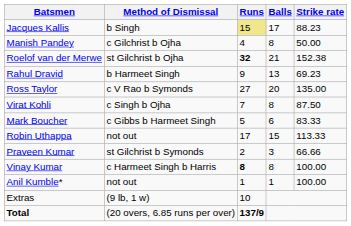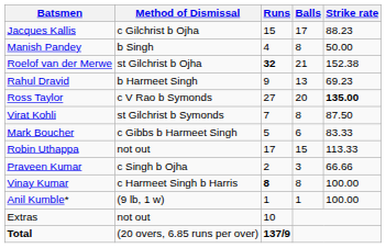Jacques Kallis | Method of Dismissal: b Singh -> c Gilchrist b Ojha
Jacques Kallis | Runs: khaki background -> no background
Manish Pandey | Method of Dismissal: c Gilchrist b Ojha -> b Singh
Ross Taylor | Strike rate: normal -> bold
Virat Kohli | Method of Dismissal: c Singh b Ojha -> st Gilchrist b Symonds
Praveen Kumar | Method of Dismissal: st Gilchrist b Symonds -> c Singh b Ojha
Anil Kumble* | Method of Dismissal: not out -> (9 lb, 1 w)
Extras | Method of Dismissal: (9 lb, 1 w) -> not out
